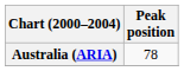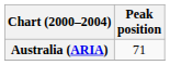Australia (ARIA) | Peak position: 78 -> 71
